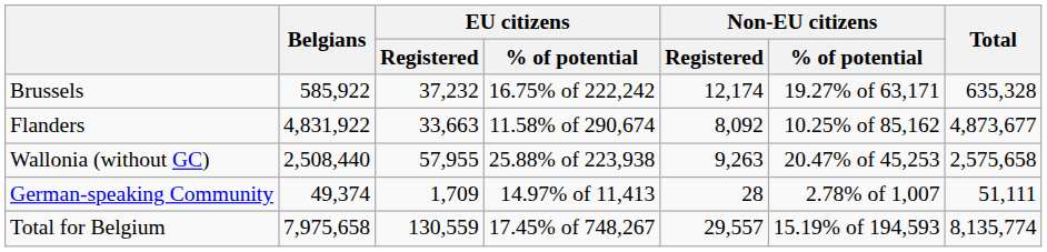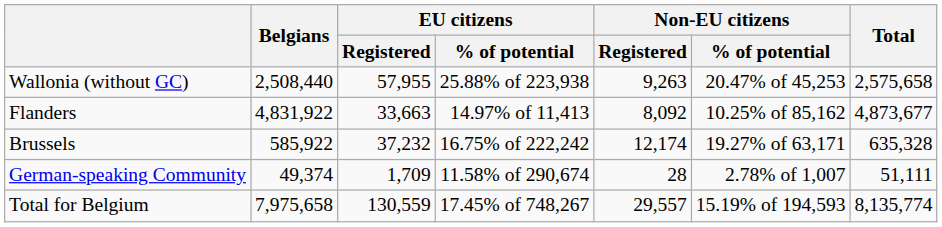rows swapped: Brussels <-> Wallonia (without GC)
Flanders | EU citizens / % of potential: 11.58% of 290,674 -> 14.97% of 11,413
German-speaking Community | EU citizens / % of potential: 14.97% of 11,413 -> 11.58% of 290,674
